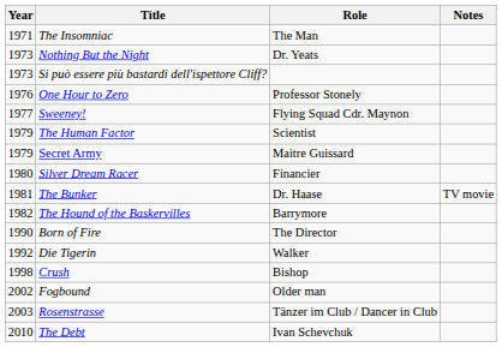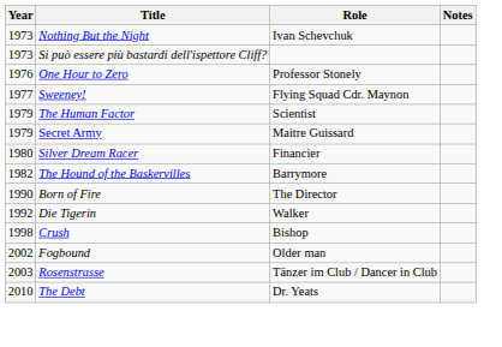- row: 1971 | The Insomniac | The Man
Nothing But the Night | Role: Dr. Yeats -> Ivan Schevchuk
- row: 1981 | The Bunker | Dr. Haase | TV movie
The Debt | Role: Ivan Schevchuk -> Dr. Yeats
